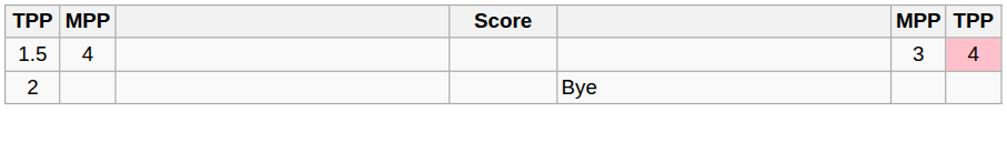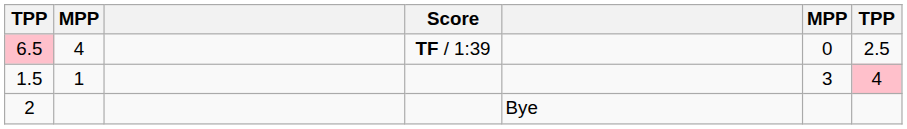+ row: 6.5 | 4 | TF / 1:39 | 0 | 2.5
1.5 | column 2: 4 -> 1
